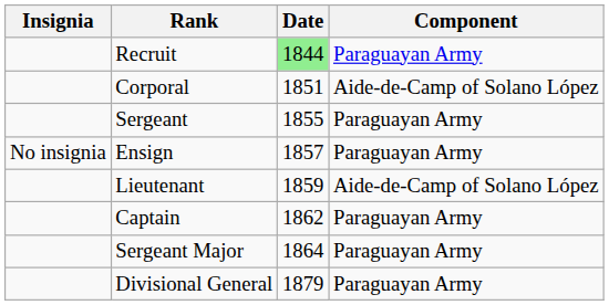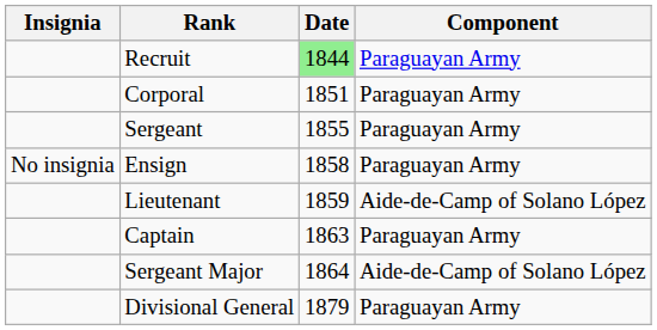Corporal | Component: Aide-de-Camp of Solano López -> Paraguayan Army
Ensign | Date: 1857 -> 1858
Captain | Date: 1862 -> 1863
Sergeant Major | Component: Paraguayan Army -> Aide-de-Camp of Solano López
